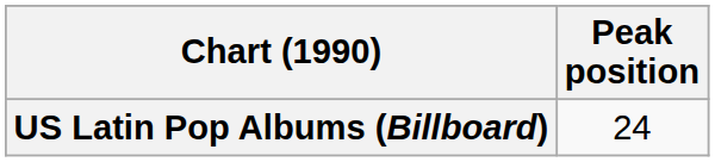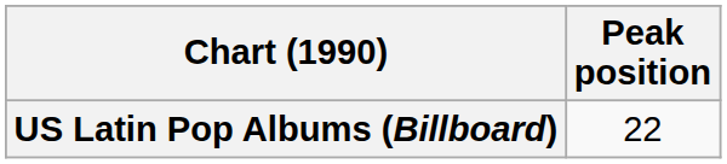US Latin Pop Albums (Billboard) | Peak position: 24 -> 22
